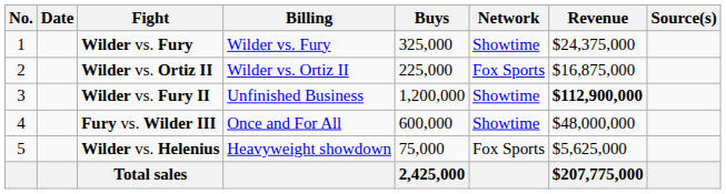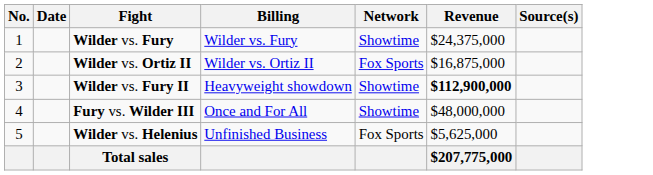- column: Buys | 325,000 | 225,000 | 1,200,000 | 600,000 | 75,000 | 2,425,000
Wilder vs. Fury II | Billing: Unfinished Business -> Heavyweight showdown
Wilder vs. Helenius | Billing: Heavyweight showdown -> Unfinished Business
